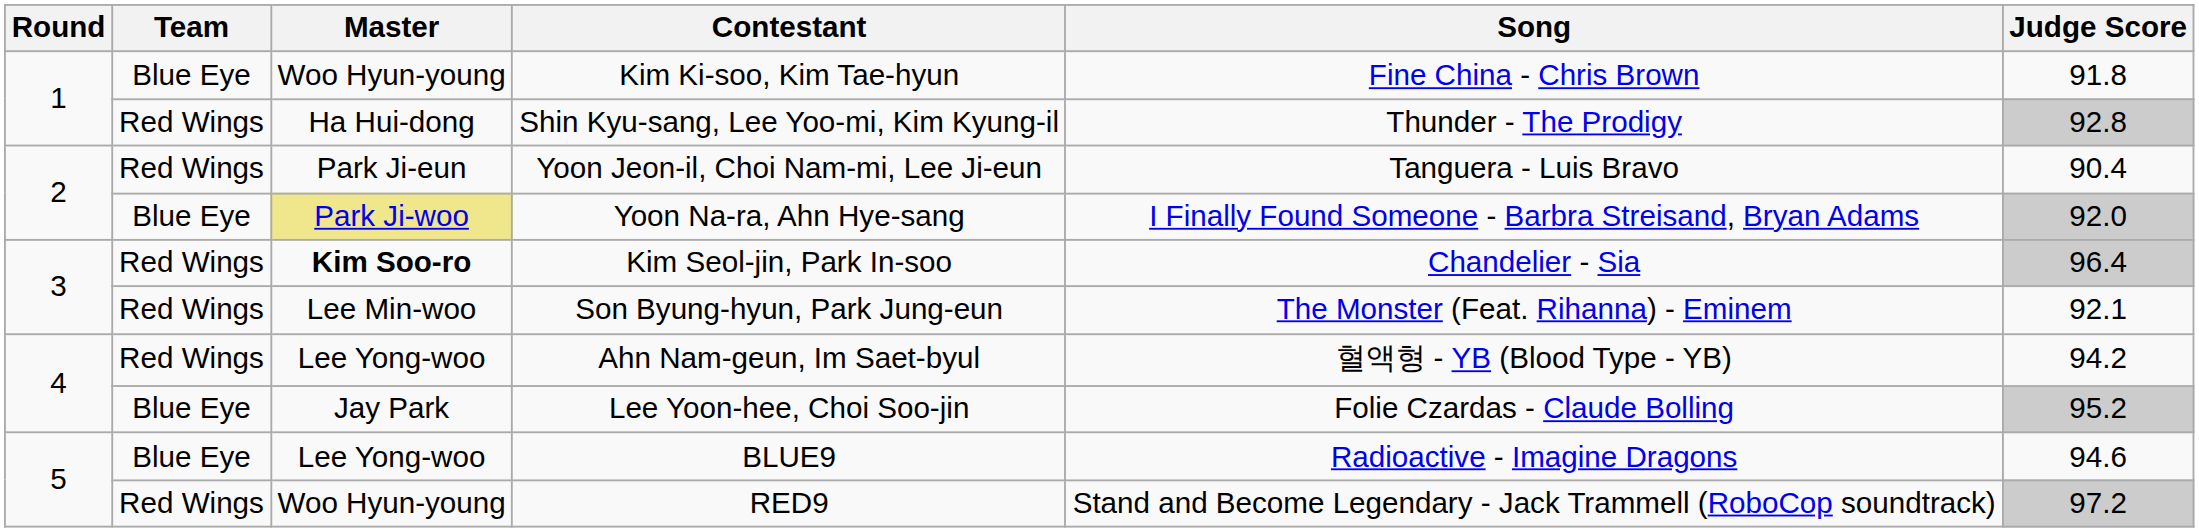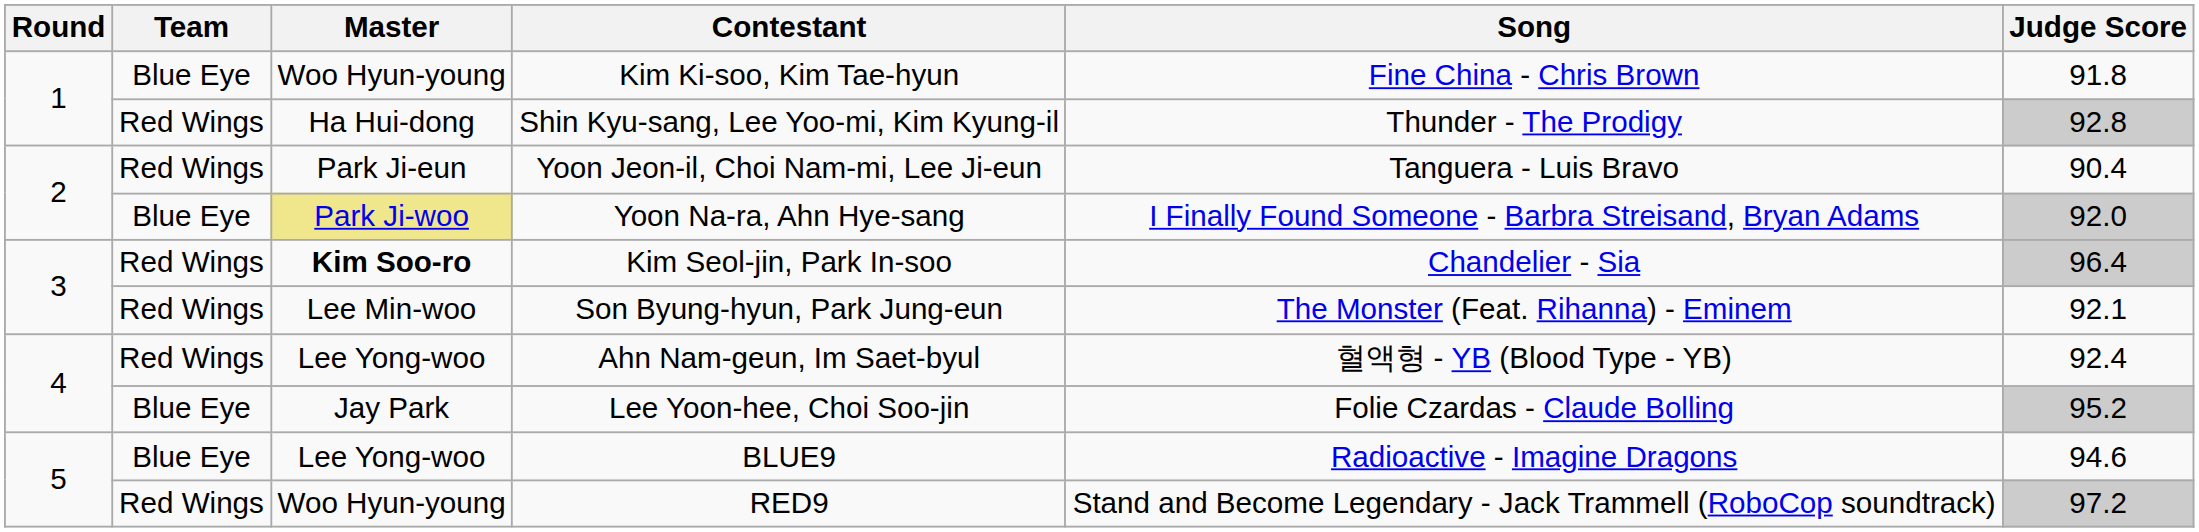Ahn Nam-geun, Im Saet-byul | Judge Score: 94.2 -> 92.4
